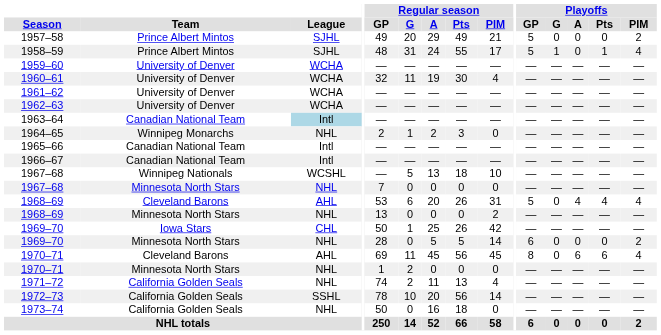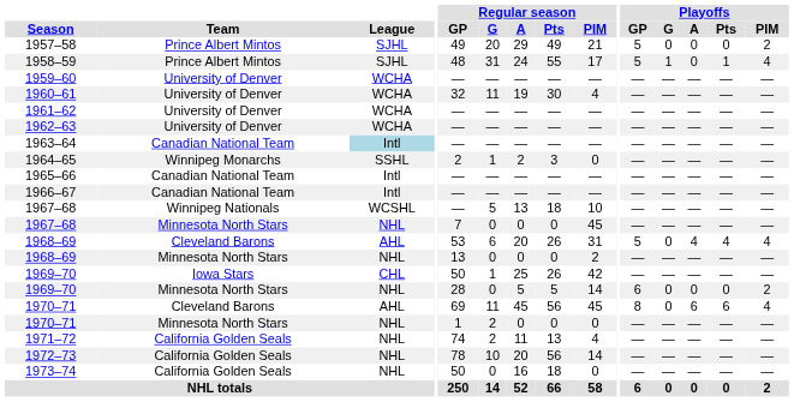1964–65 | League: NHL -> SSHL
1967–68 / Minnesota North Stars | Regular season / PIM: 0 -> 45
1972–73 | League: SSHL -> NHL
